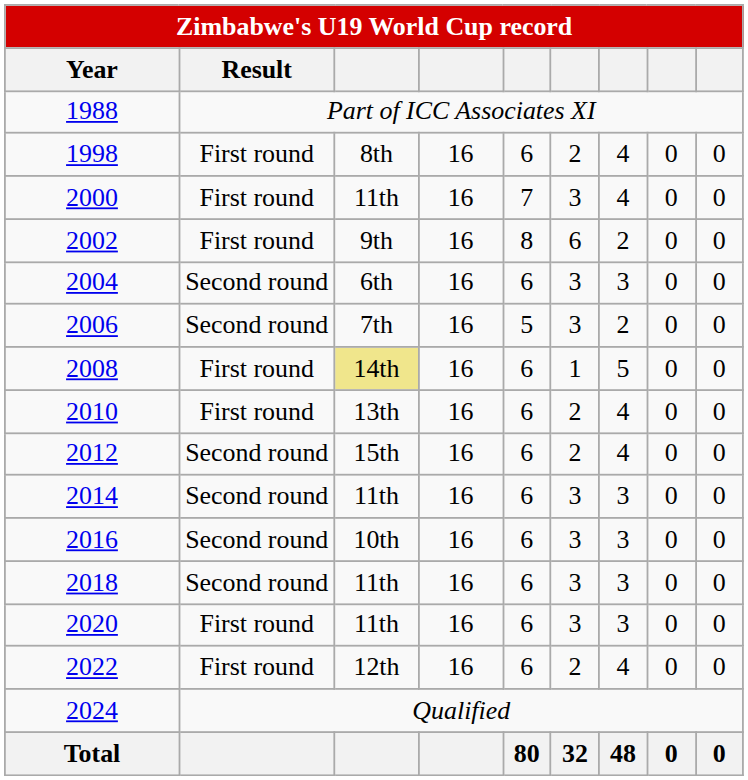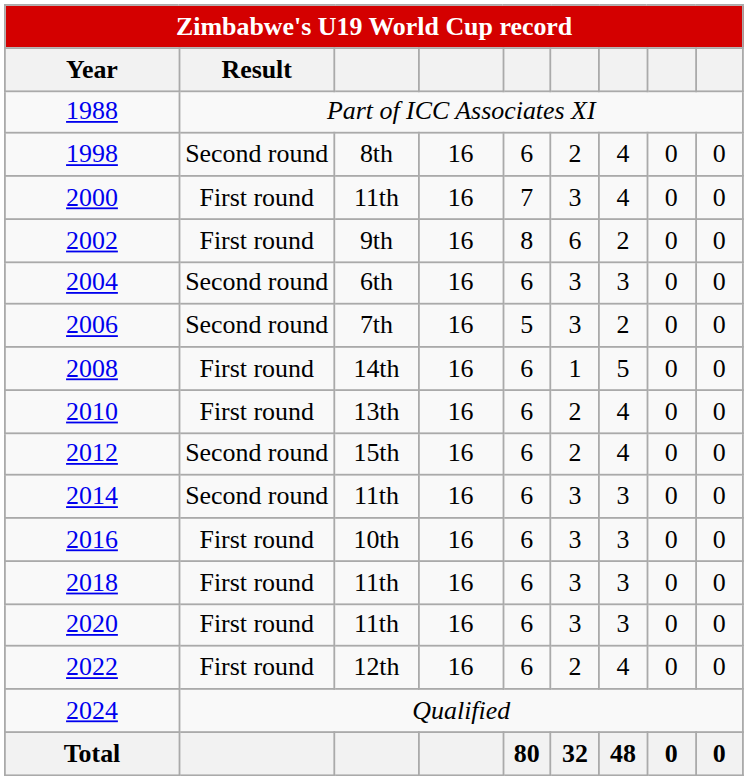1998 | Result: First round -> Second round
2008 | column 3: khaki background -> no background
2016 | Result: Second round -> First round
2018 | Result: Second round -> First round
